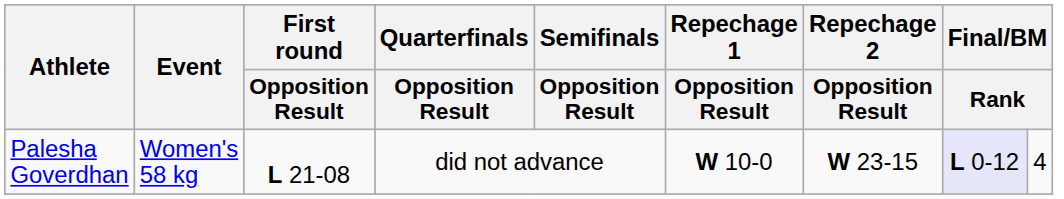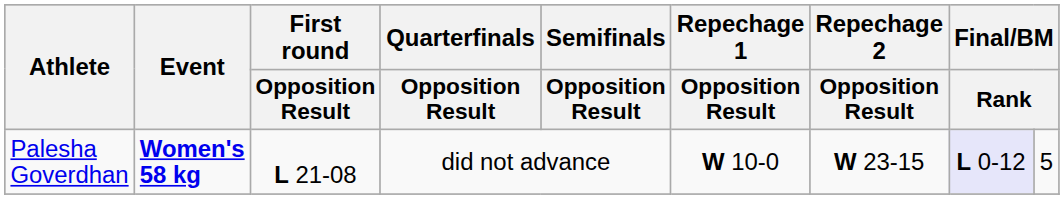Palesha Goverdhan | Event: normal -> bold
Palesha Goverdhan | column 9: 4 -> 5
